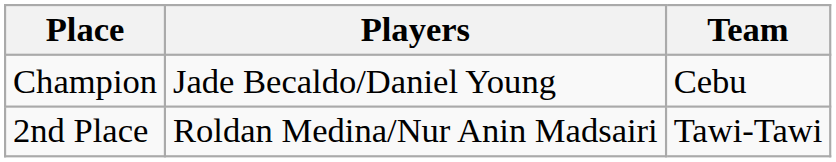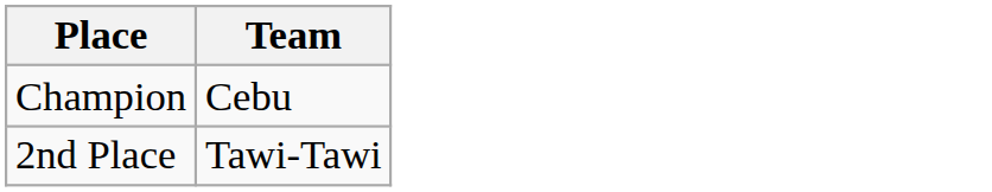- column: Players | Jade Becaldo/Daniel Young | Roldan Medina/Nur Anin Madsairi
